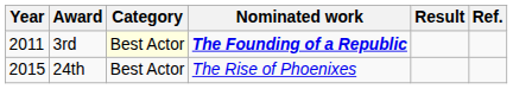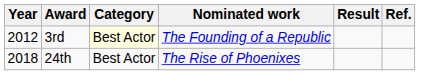3rd | Year: 2011 -> 2012
3rd | Nominated work: bold -> normal
24th | Year: 2015 -> 2018
